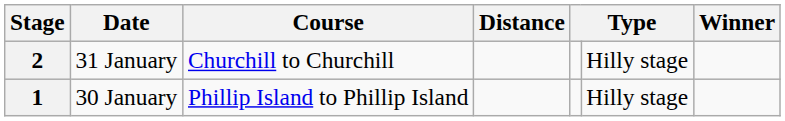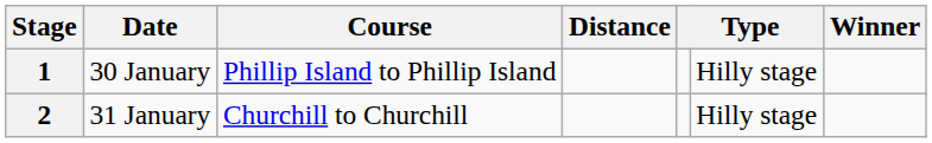rows swapped: 1 <-> 2
